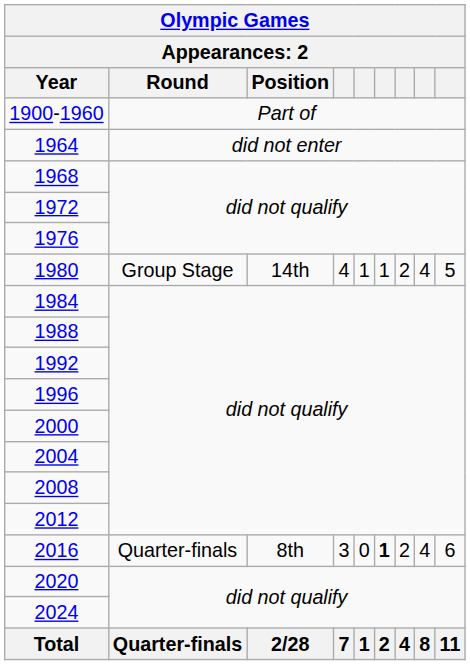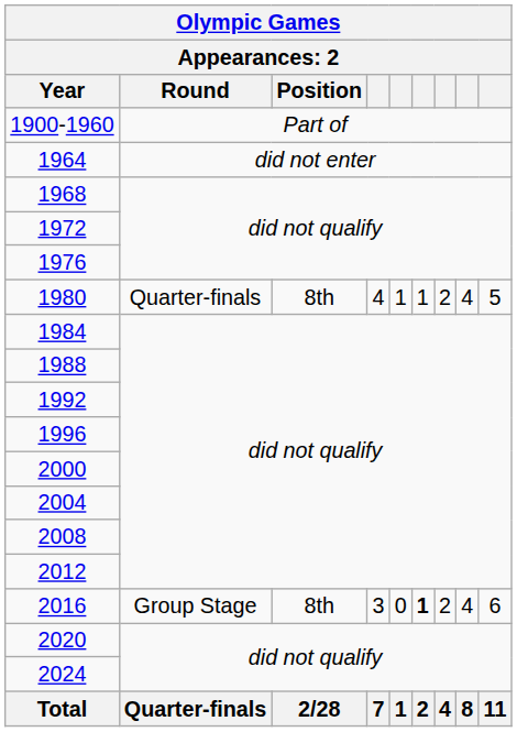1980 | Round: Group Stage -> Quarter-finals
1980 | Position: 14th -> 8th
2016 | Round: Quarter-finals -> Group Stage
